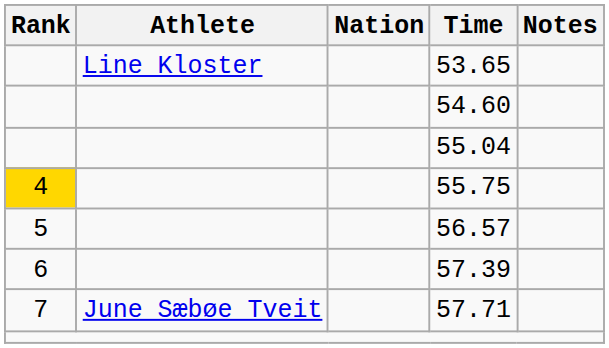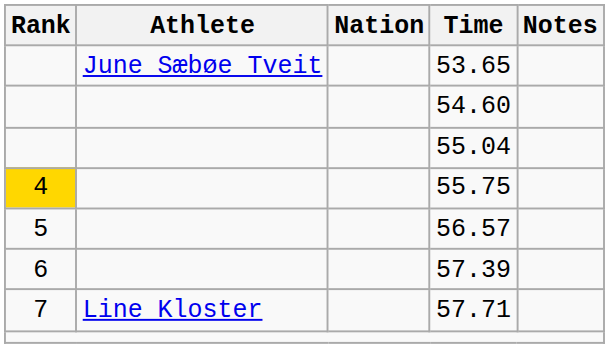53.65 | Athlete: Line Kloster -> June Sæbøe Tveit
57.71 | Athlete: June Sæbøe Tveit -> Line Kloster
